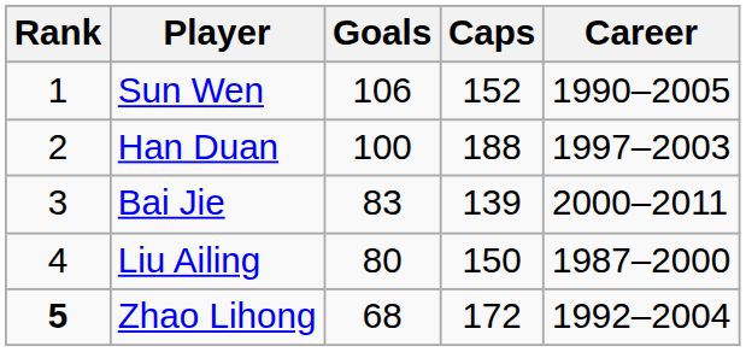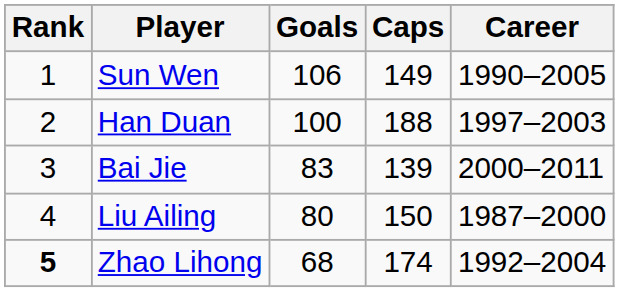Sun Wen | Caps: 152 -> 149
Zhao Lihong | Caps: 172 -> 174
